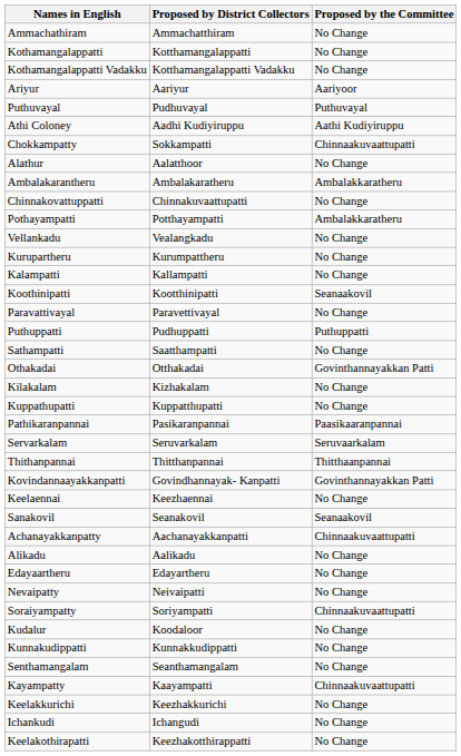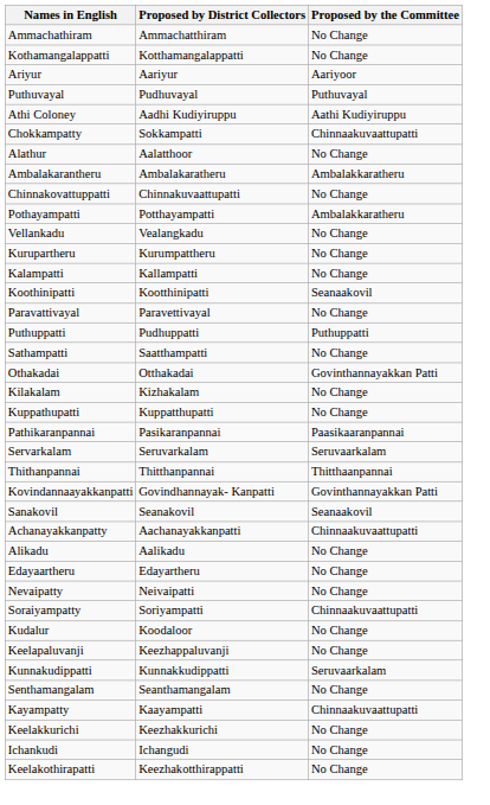- row: Kothamangalappatti Vadakku | Kotthamangalappatti Vadakku | No Change
- row: Keelaennai | Keezhaennai | No Change
+ row: Keelapaluvanji | Keezhappaluvanji | No Change
Kunnakudippatti | Proposed by the Committee: No Change -> Seruvaarkalam
